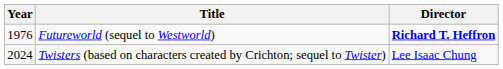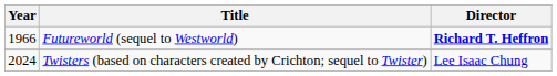Futureworld (sequel to Westworld) | Year: 1976 -> 1966
